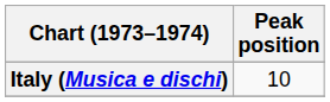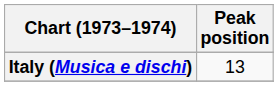Italy (Musica e dischi) | Peak position: 10 -> 13
